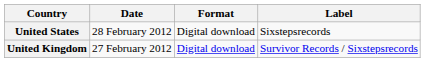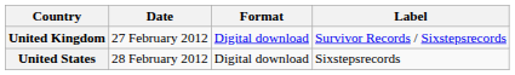rows swapped: United Kingdom <-> United States
